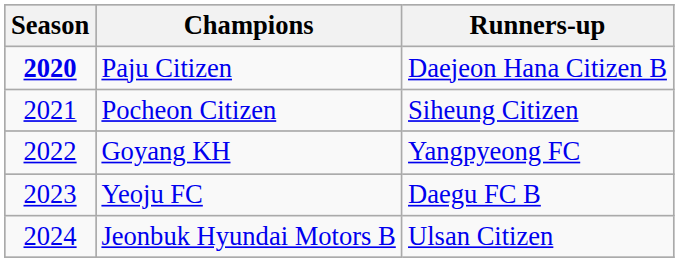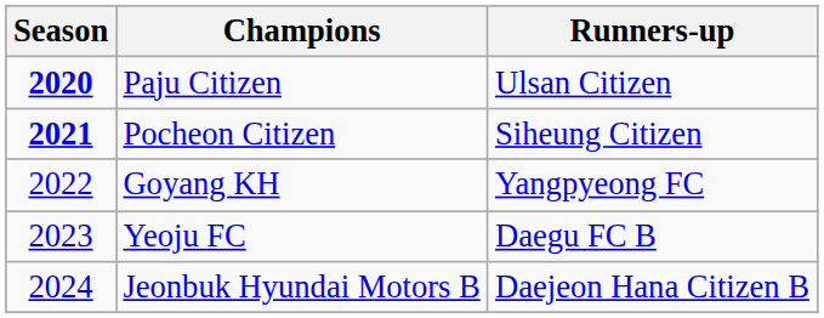Paju Citizen | Runners-up: Daejeon Hana Citizen B -> Ulsan Citizen
Pocheon Citizen | Season: normal -> bold
Jeonbuk Hyundai Motors B | Runners-up: Ulsan Citizen -> Daejeon Hana Citizen B
